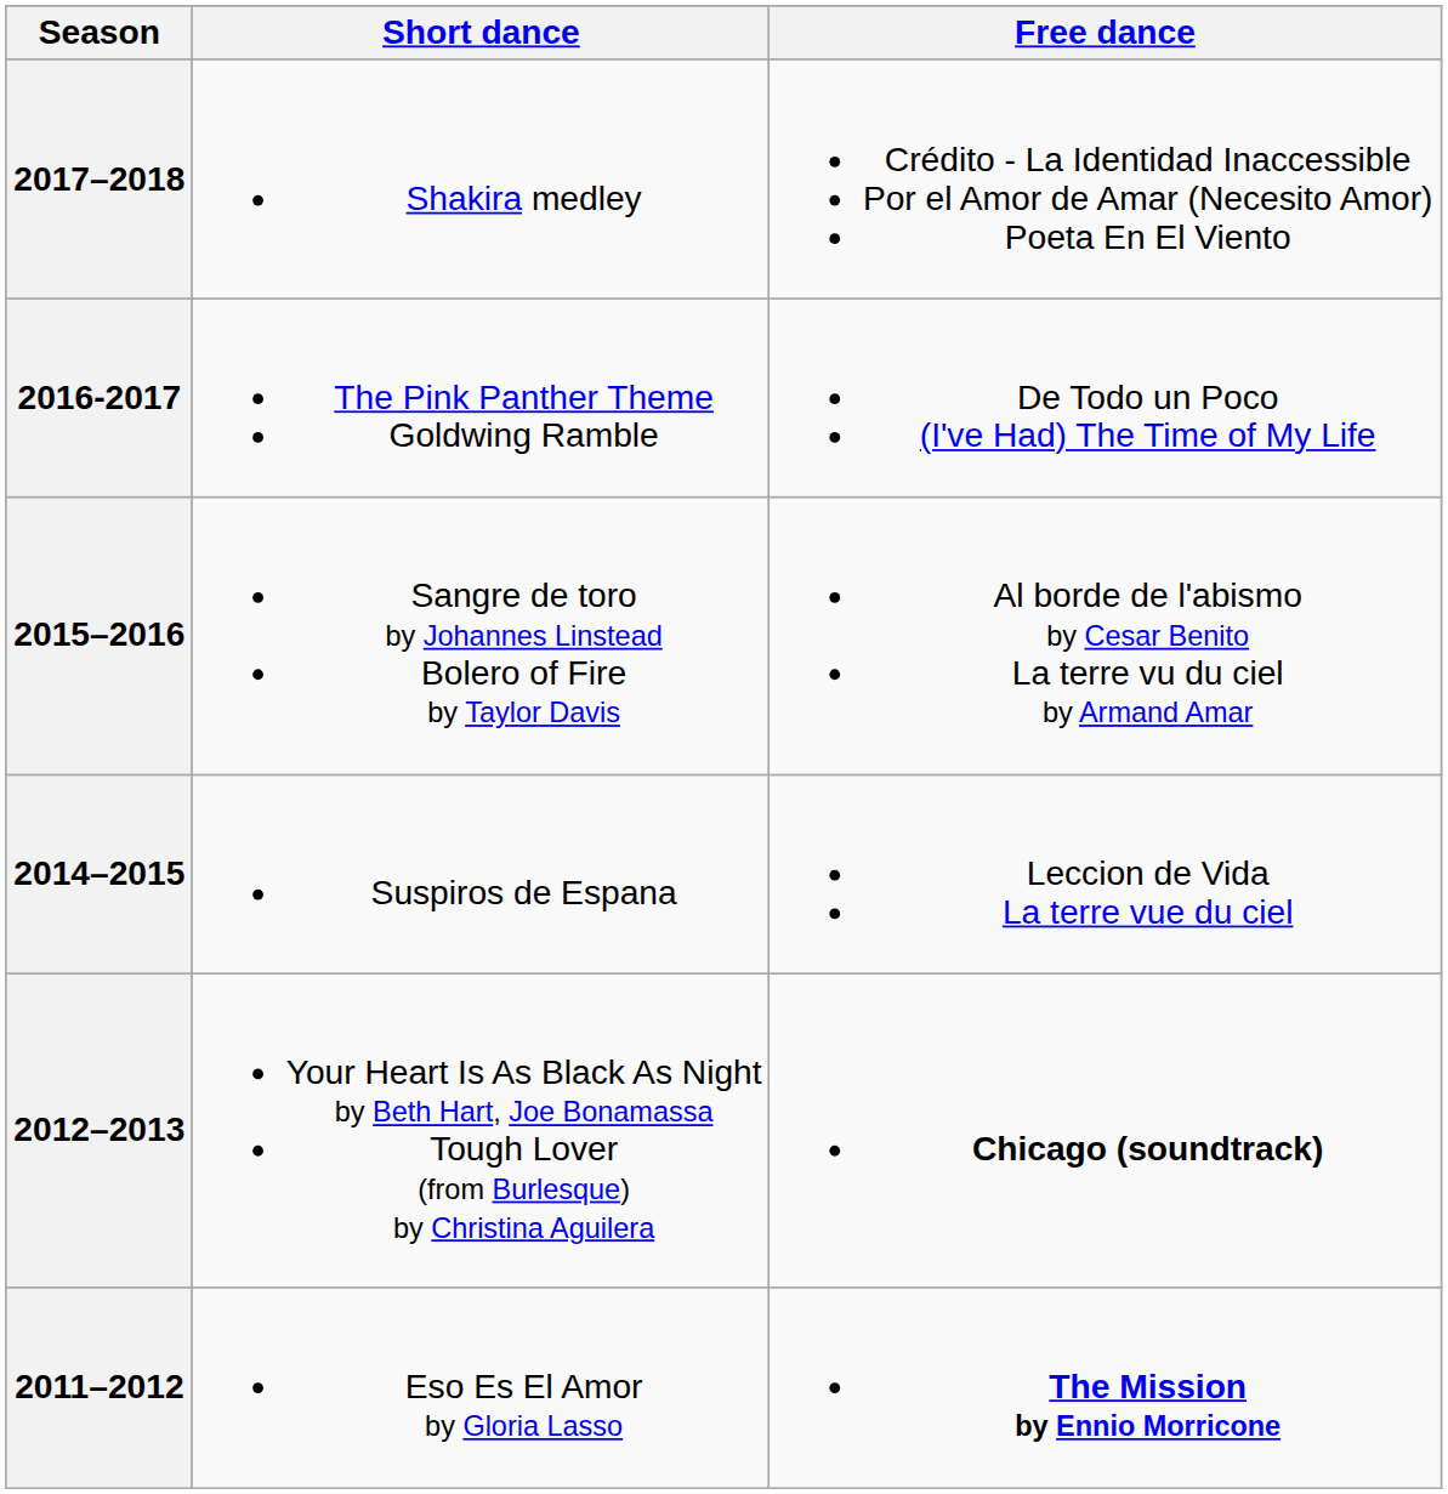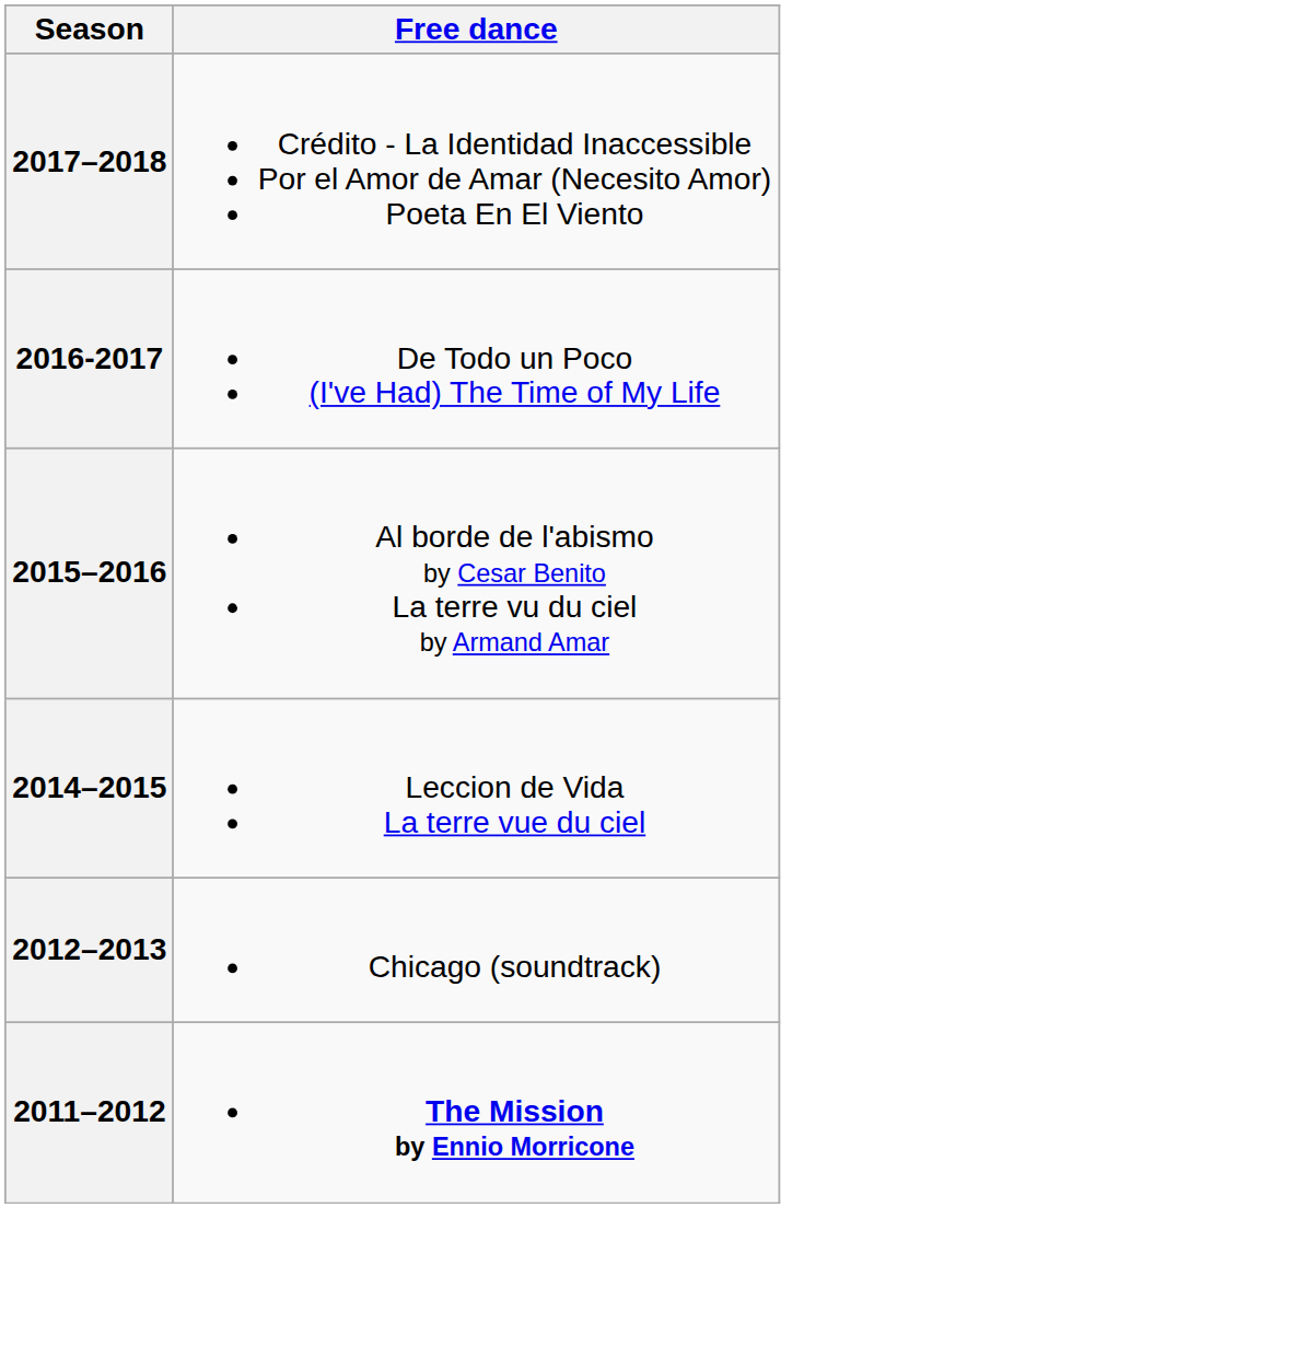- column: Short dance | Shakira medley | The Pink Panther Theme Goldwing Ramble | Sangre de toro by Johannes Linstead Bolero of Fire by Taylor Davis | Suspiros de Espana | Your Heart Is As Black As Night by Beth Hart, Joe Bonamassa Tough Lover (from Burlesque) by Christina Aguilera | Eso Es El Amor by Gloria Lasso
2012–2013 | Free dance: bold -> normal
